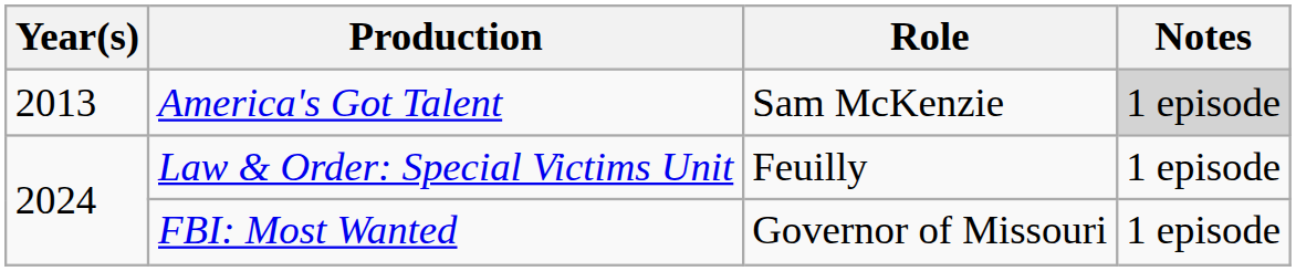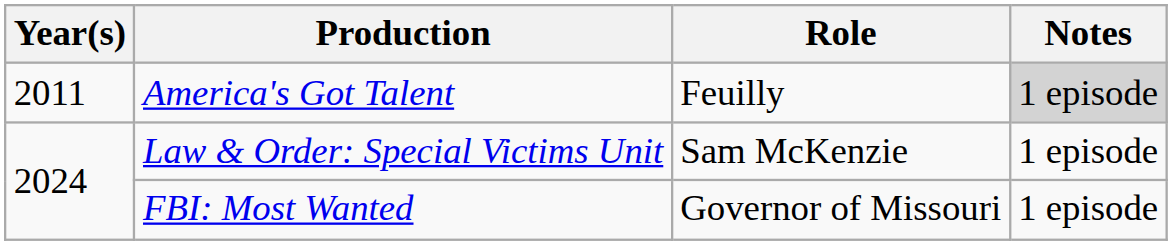America's Got Talent | Year(s): 2013 -> 2011
America's Got Talent | Role: Sam McKenzie -> Feuilly
Law & Order: Special Victims Unit | Role: Feuilly -> Sam McKenzie
